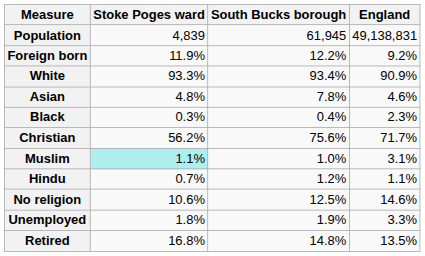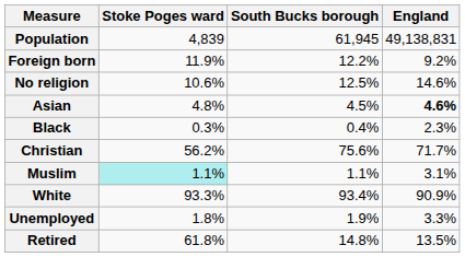rows swapped: White <-> No religion
Asian | South Bucks borough: 7.8% -> 4.5%
Asian | England: normal -> bold
Muslim | South Bucks borough: 1.0% -> 1.1%
- row: Hindu | 0.7% | 1.2% | 1.1%
Retired | Stoke Poges ward: 16.8% -> 61.8%
